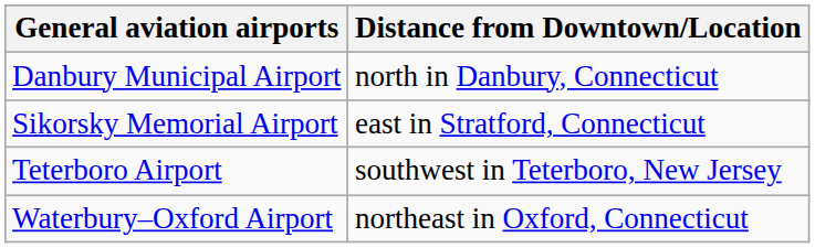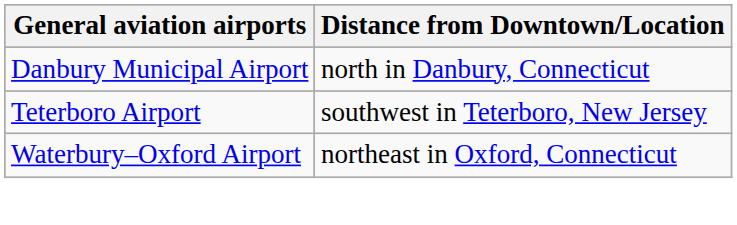- row: Sikorsky Memorial Airport | east in Stratford, Connecticut
